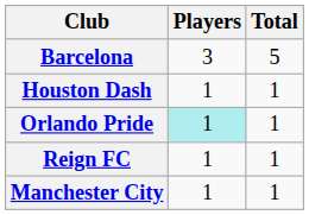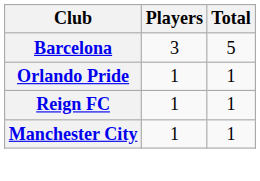- row: Houston Dash | 1 | 1
Orlando Pride | Players: paleturquoise background -> no background
